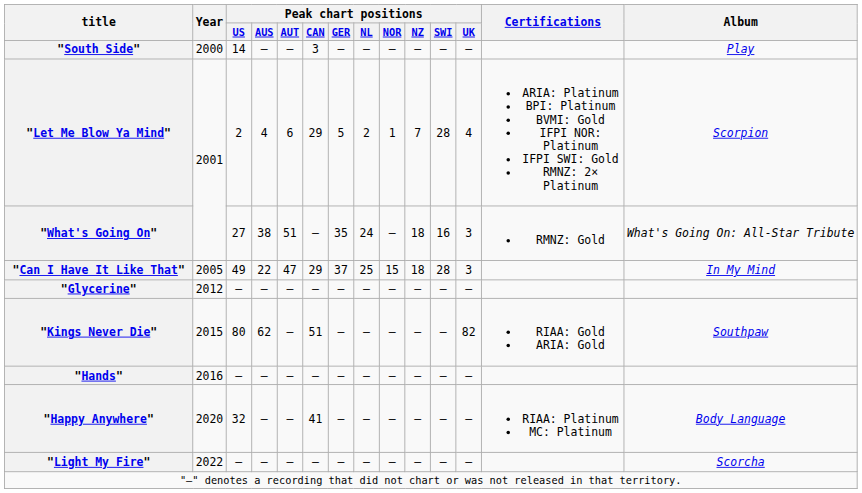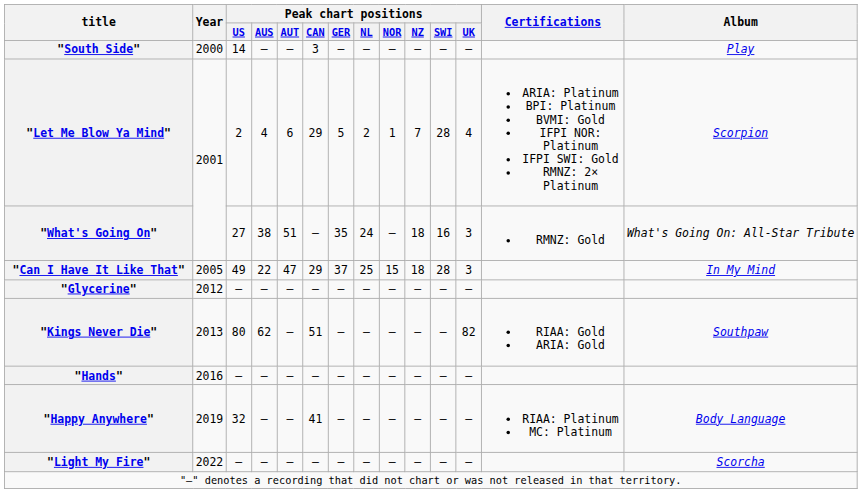"Kings Never Die" | Year: 2015 -> 2013
"Happy Anywhere" | Year: 2020 -> 2019
